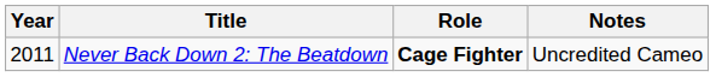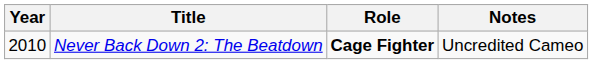Never Back Down 2: The Beatdown | Year: 2011 -> 2010
